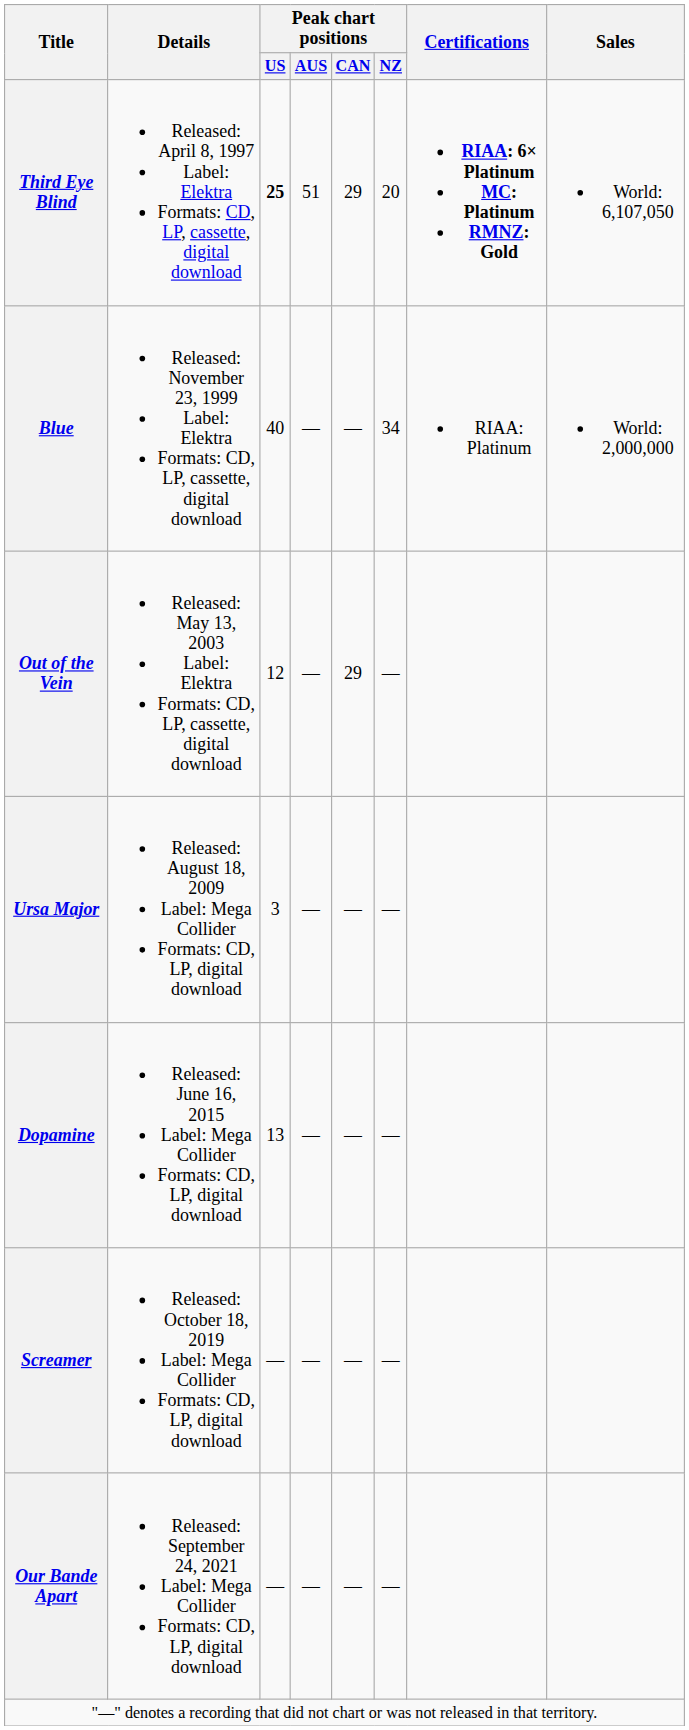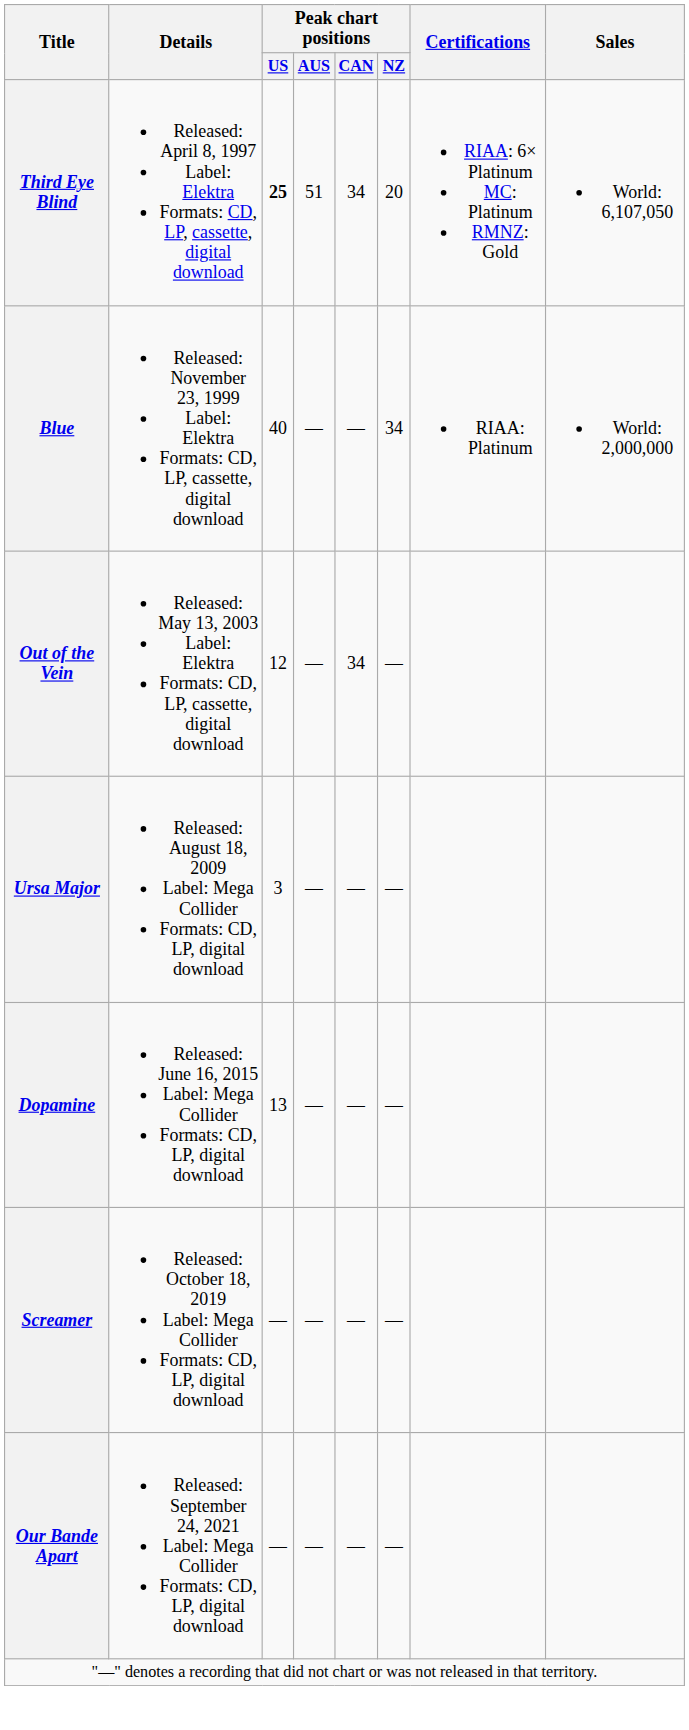Third Eye Blind | Peak chart positions / CAN: 29 -> 34
Third Eye Blind | Certifications: bold -> normal
Out of the Vein | Peak chart positions / CAN: 29 -> 34
